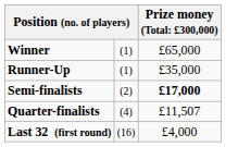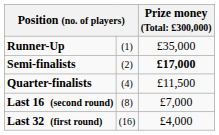- row: Winner | (1) | £65,000
Quarter-finalists | column 3: £11,507 -> £11,500
+ row: Last 16 (second round) | (8) | £7,000
